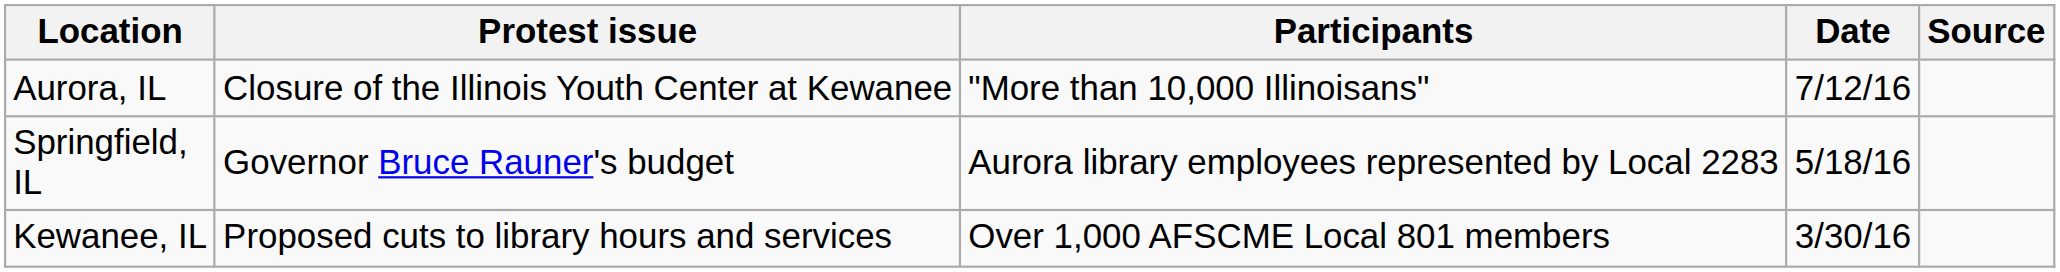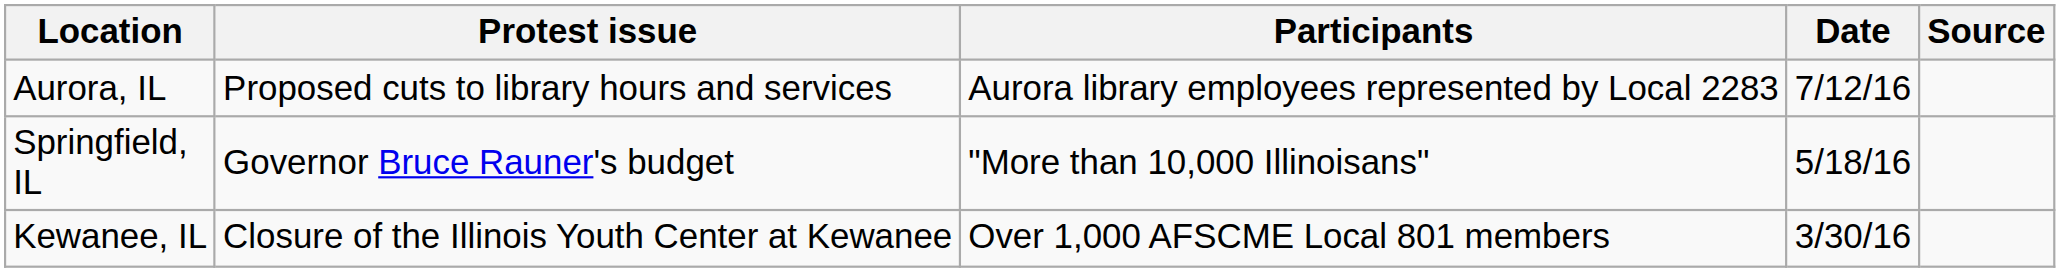Aurora, IL | Protest issue: Closure of the Illinois Youth Center at Kewanee -> Proposed cuts to library hours and services
Aurora, IL | Participants: "More than 10,000 Illinoisans" -> Aurora library employees represented by Local 2283
Springfield, IL | Participants: Aurora library employees represented by Local 2283 -> "More than 10,000 Illinoisans"
Kewanee, IL | Protest issue: Proposed cuts to library hours and services -> Closure of the Illinois Youth Center at Kewanee
